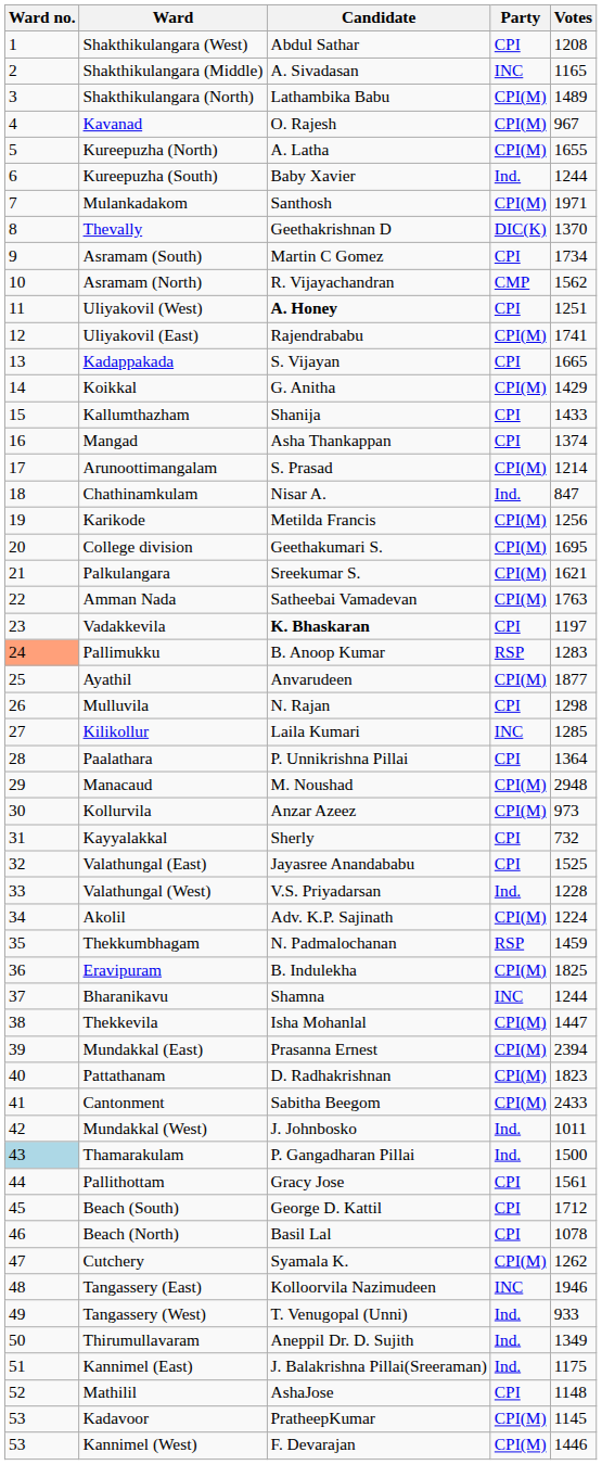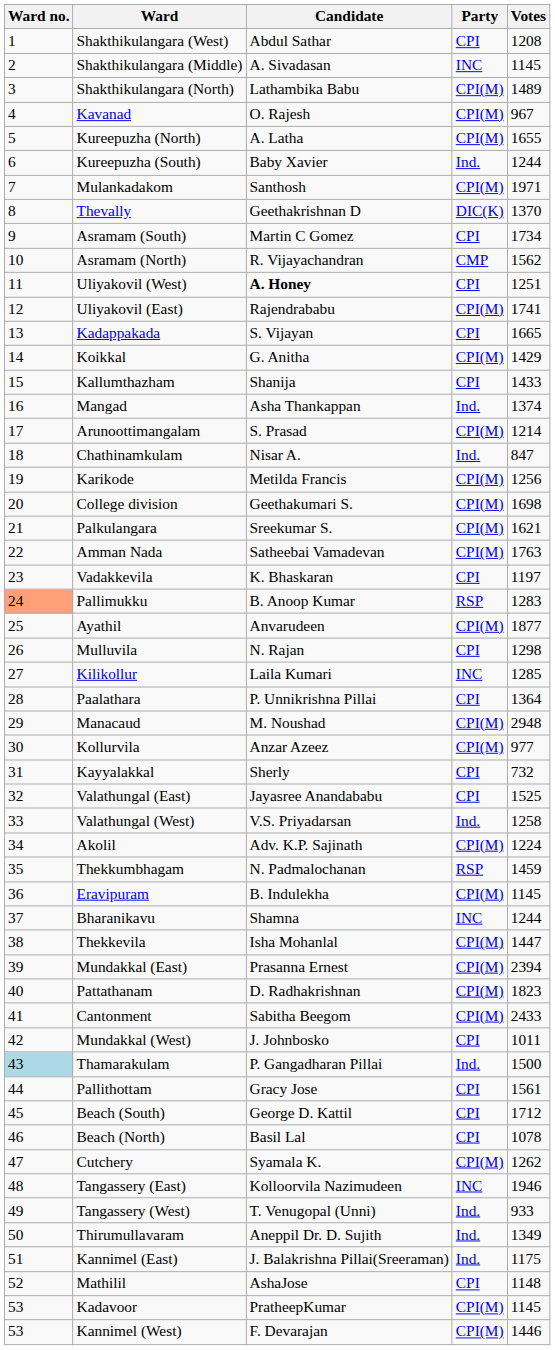Shakthikulangara (Middle) | Votes: 1165 -> 1145
Mangad | Party: CPI -> Ind.
College division | Votes: 1695 -> 1698
Vadakkevila | Candidate: bold -> normal
Kollurvila | Votes: 973 -> 977
Valathungal (West) | Votes: 1228 -> 1258
Eravipuram | Votes: 1825 -> 1145
Mundakkal (West) | Party: Ind. -> CPI
